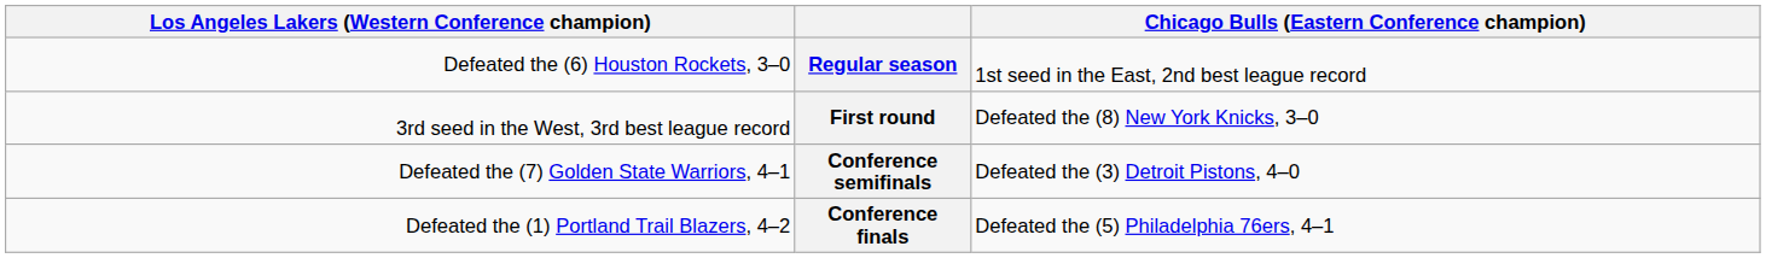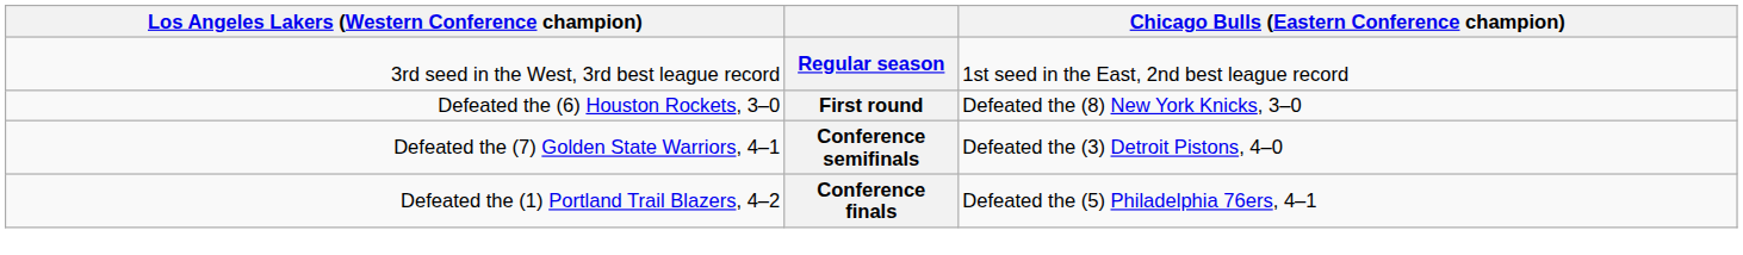Regular season | column 1: Defeated the (6) Houston Rockets, 3–0 -> 3rd seed in the West, 3rd best league record
First round | column 1: 3rd seed in the West, 3rd best league record -> Defeated the (6) Houston Rockets, 3–0
